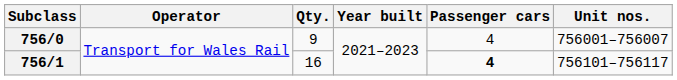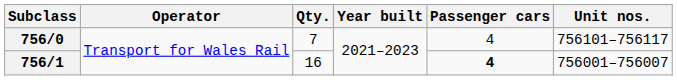756/0 | Qty.: 9 -> 7
756/0 | Unit nos.: 756001–756007 -> 756101–756117
756/1 | Unit nos.: 756101–756117 -> 756001–756007
